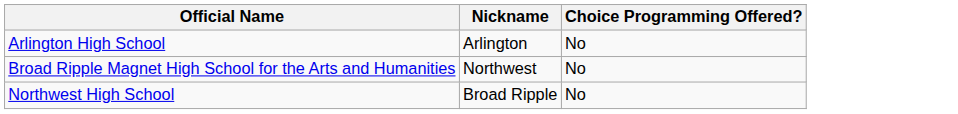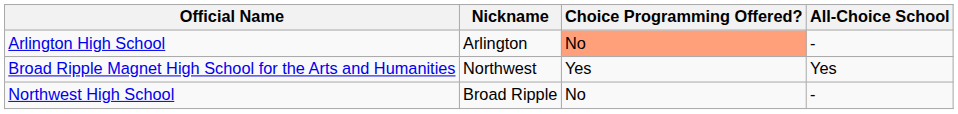+ column: All-Choice School | - | Yes | -
Arlington High School | Choice Programming Offered?: no background -> lightsalmon background
Broad Ripple Magnet High School for the Arts and Humanities | Choice Programming Offered?: No -> Yes
